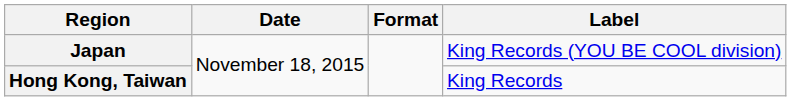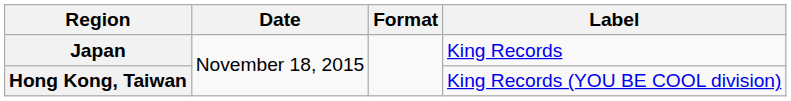Japan | Label: King Records (YOU BE COOL division) -> King Records
Hong Kong, Taiwan | Label: King Records -> King Records (YOU BE COOL division)
